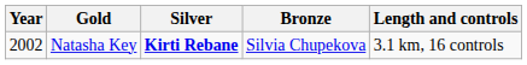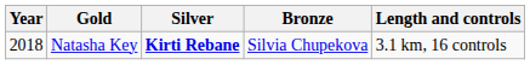Natasha Key | Year: 2002 -> 2018
